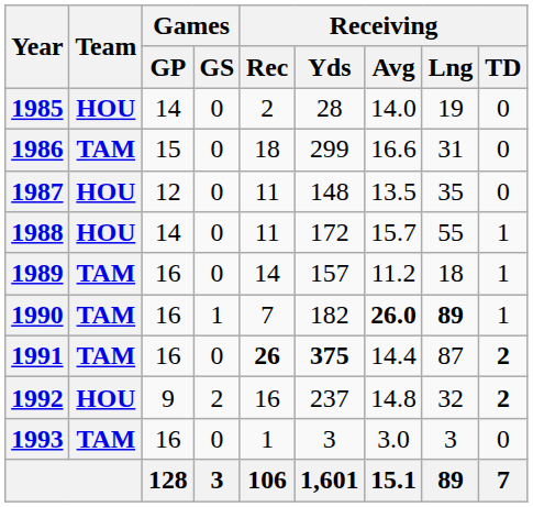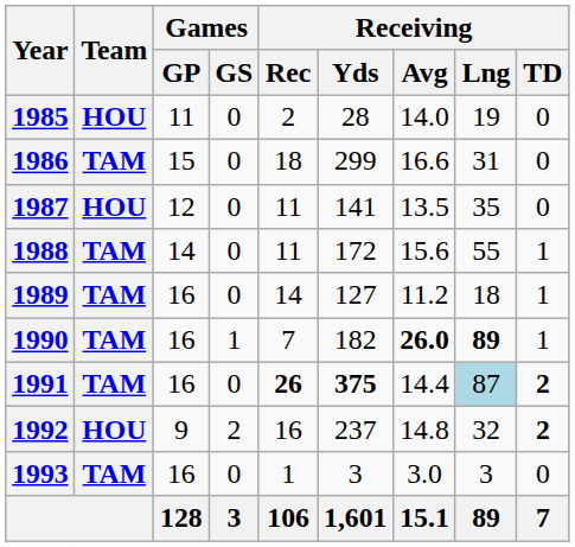1985 | Games / GP: 14 -> 11
1987 | Receiving / Yds: 148 -> 141
1988 | Team: HOU -> TAM
1988 | Receiving / Avg: 15.7 -> 15.6
1989 | Receiving / Yds: 157 -> 127
1991 | Receiving / Lng: no background -> lightblue background
